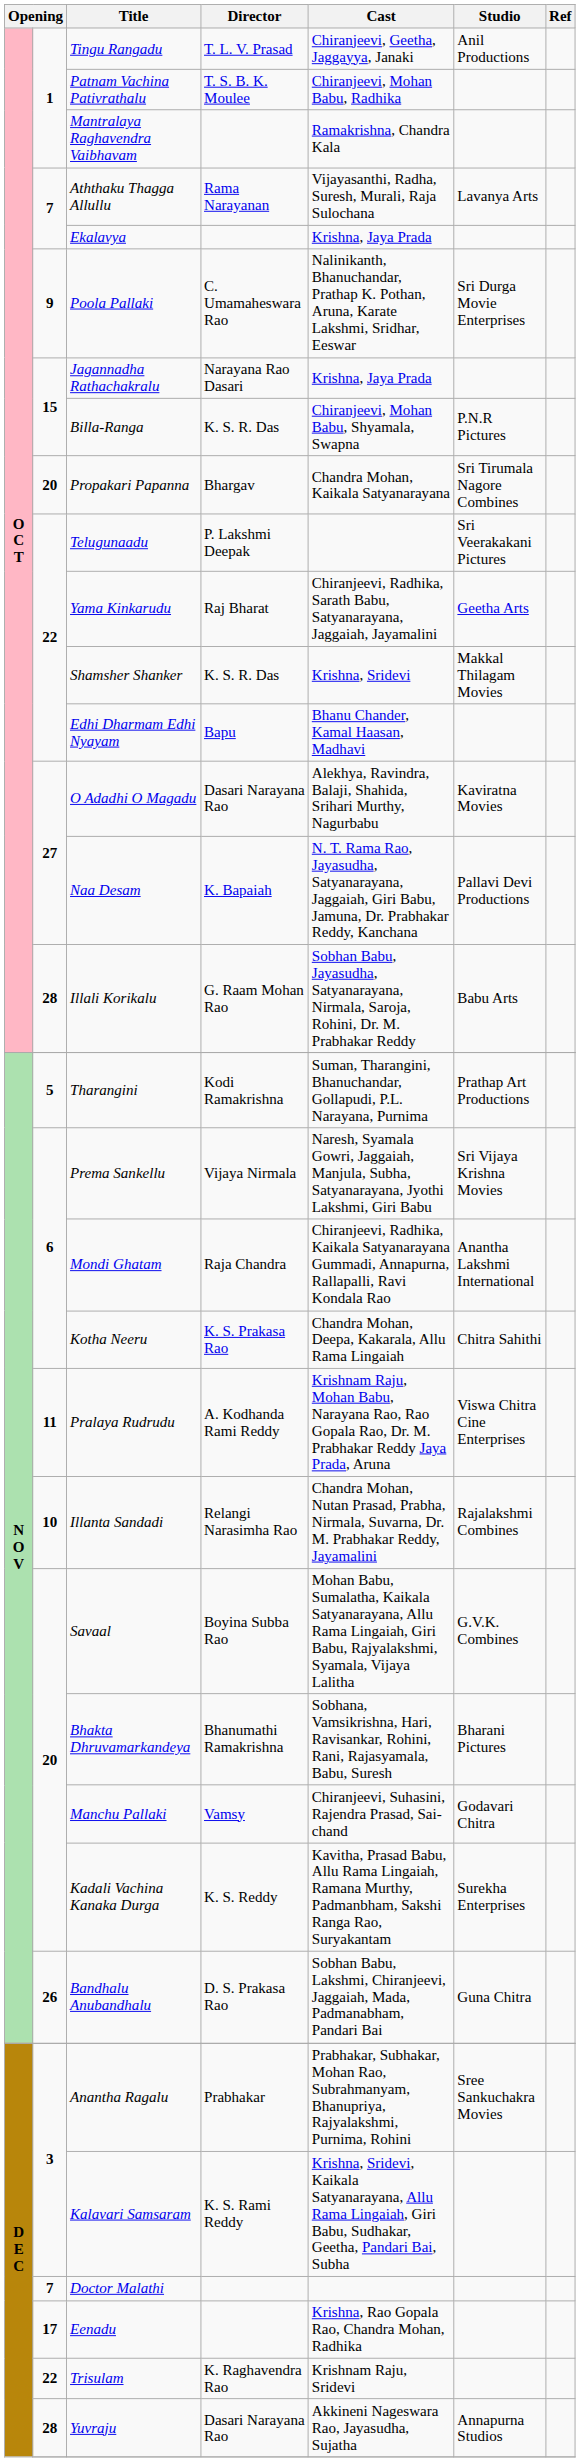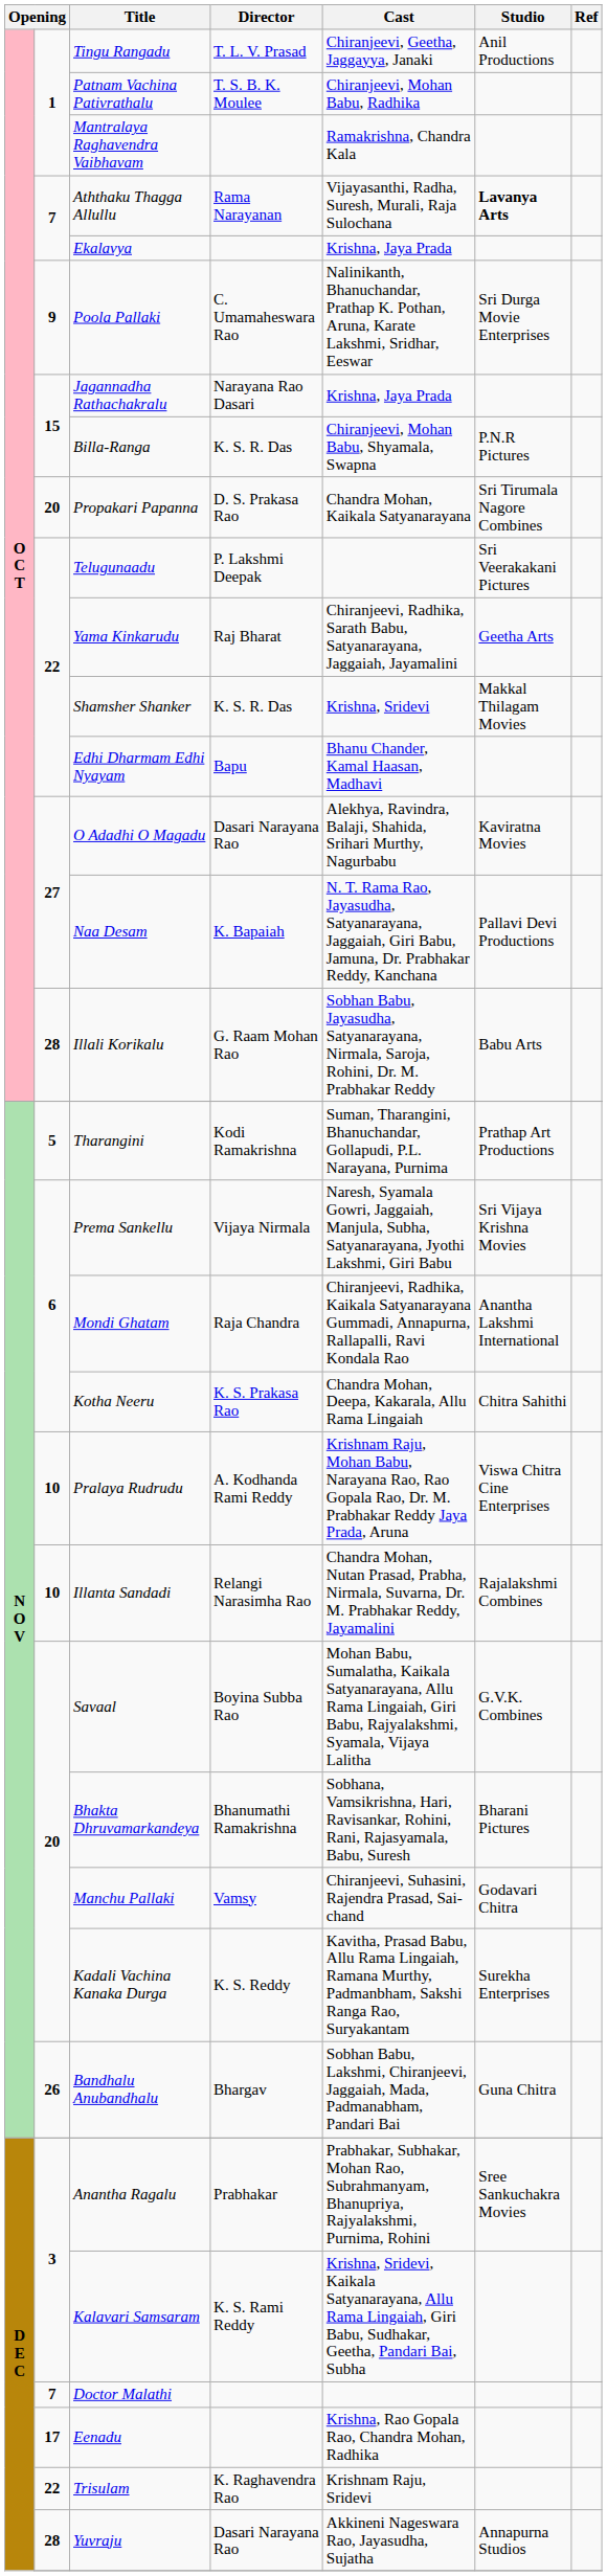Aththaku Thagga Allullu | Studio: normal -> bold
Propakari Papanna | Director: Bhargav -> D. S. Prakasa Rao
Pralaya Rudrudu | column 2: 11 -> 10
Bandhalu Anubandhalu | Director: D. S. Prakasa Rao -> Bhargav
